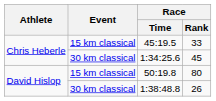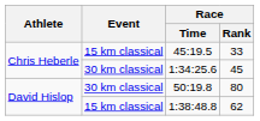50:19.8 | Event: 15 km classical -> 30 km classical
1:38:48.8 | Event: 30 km classical -> 15 km classical
1:38:48.8 | Race / Rank: 26 -> 62
